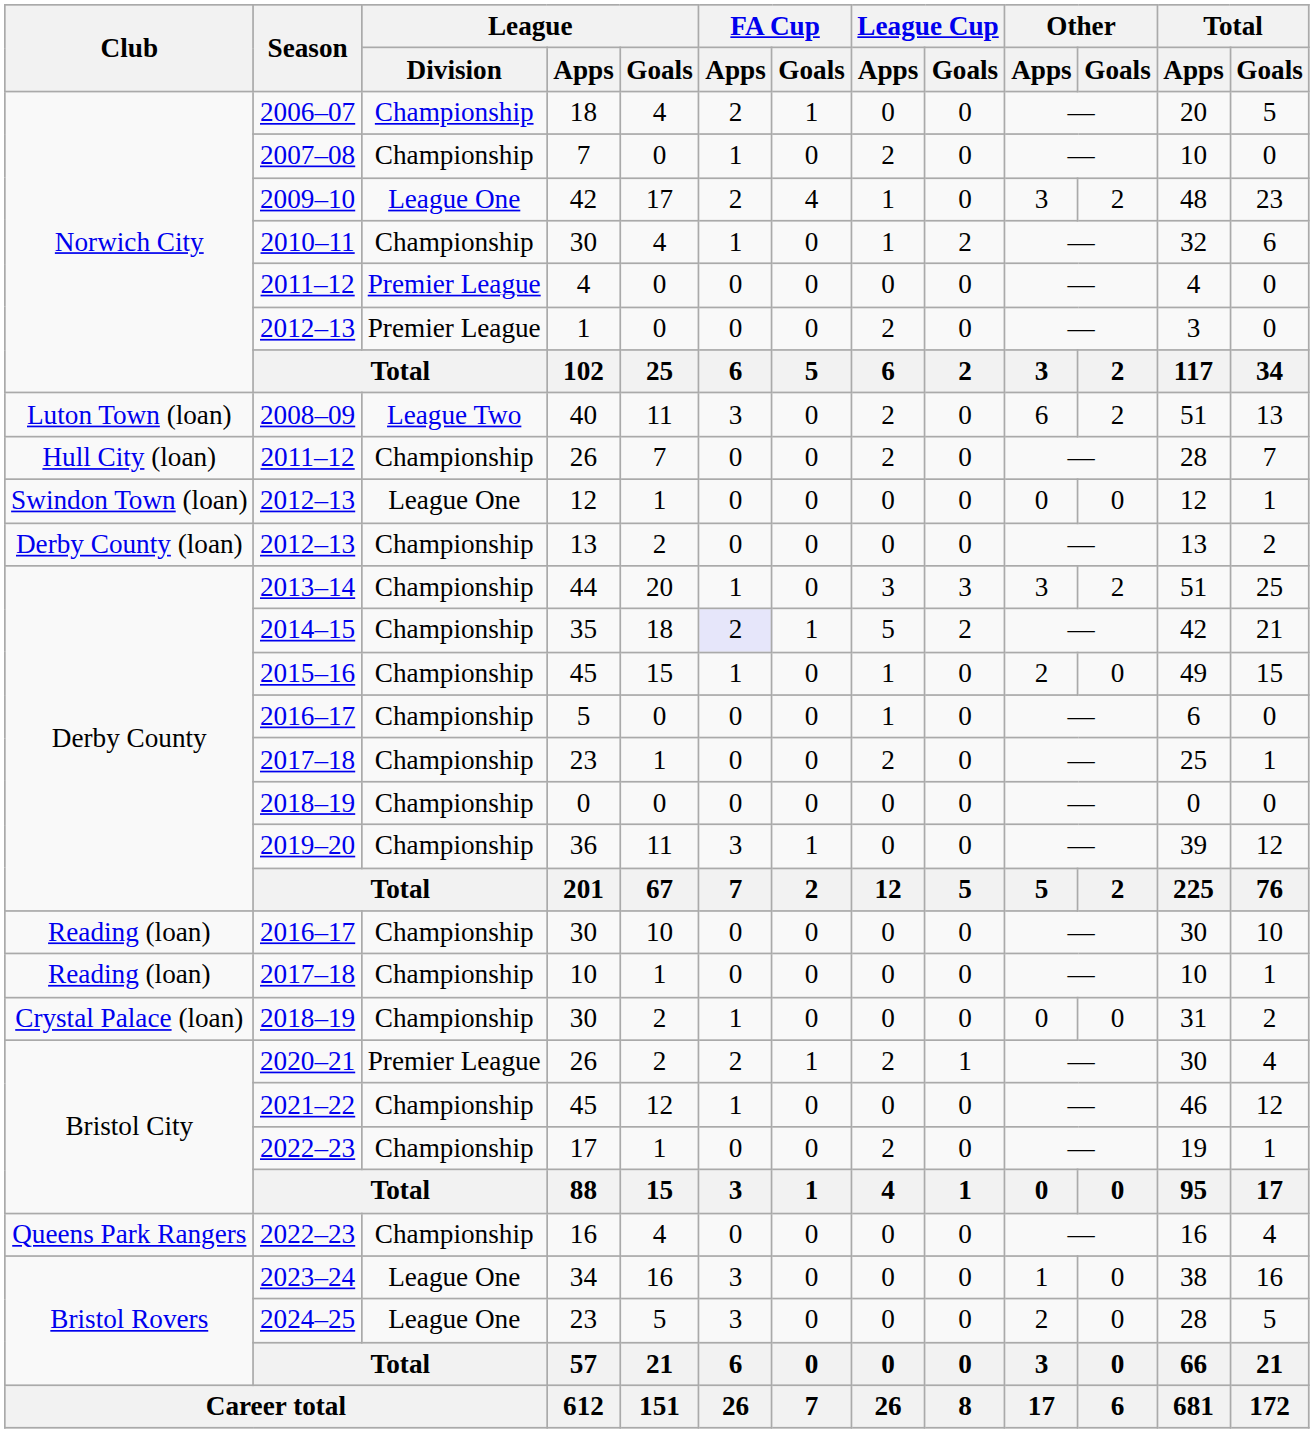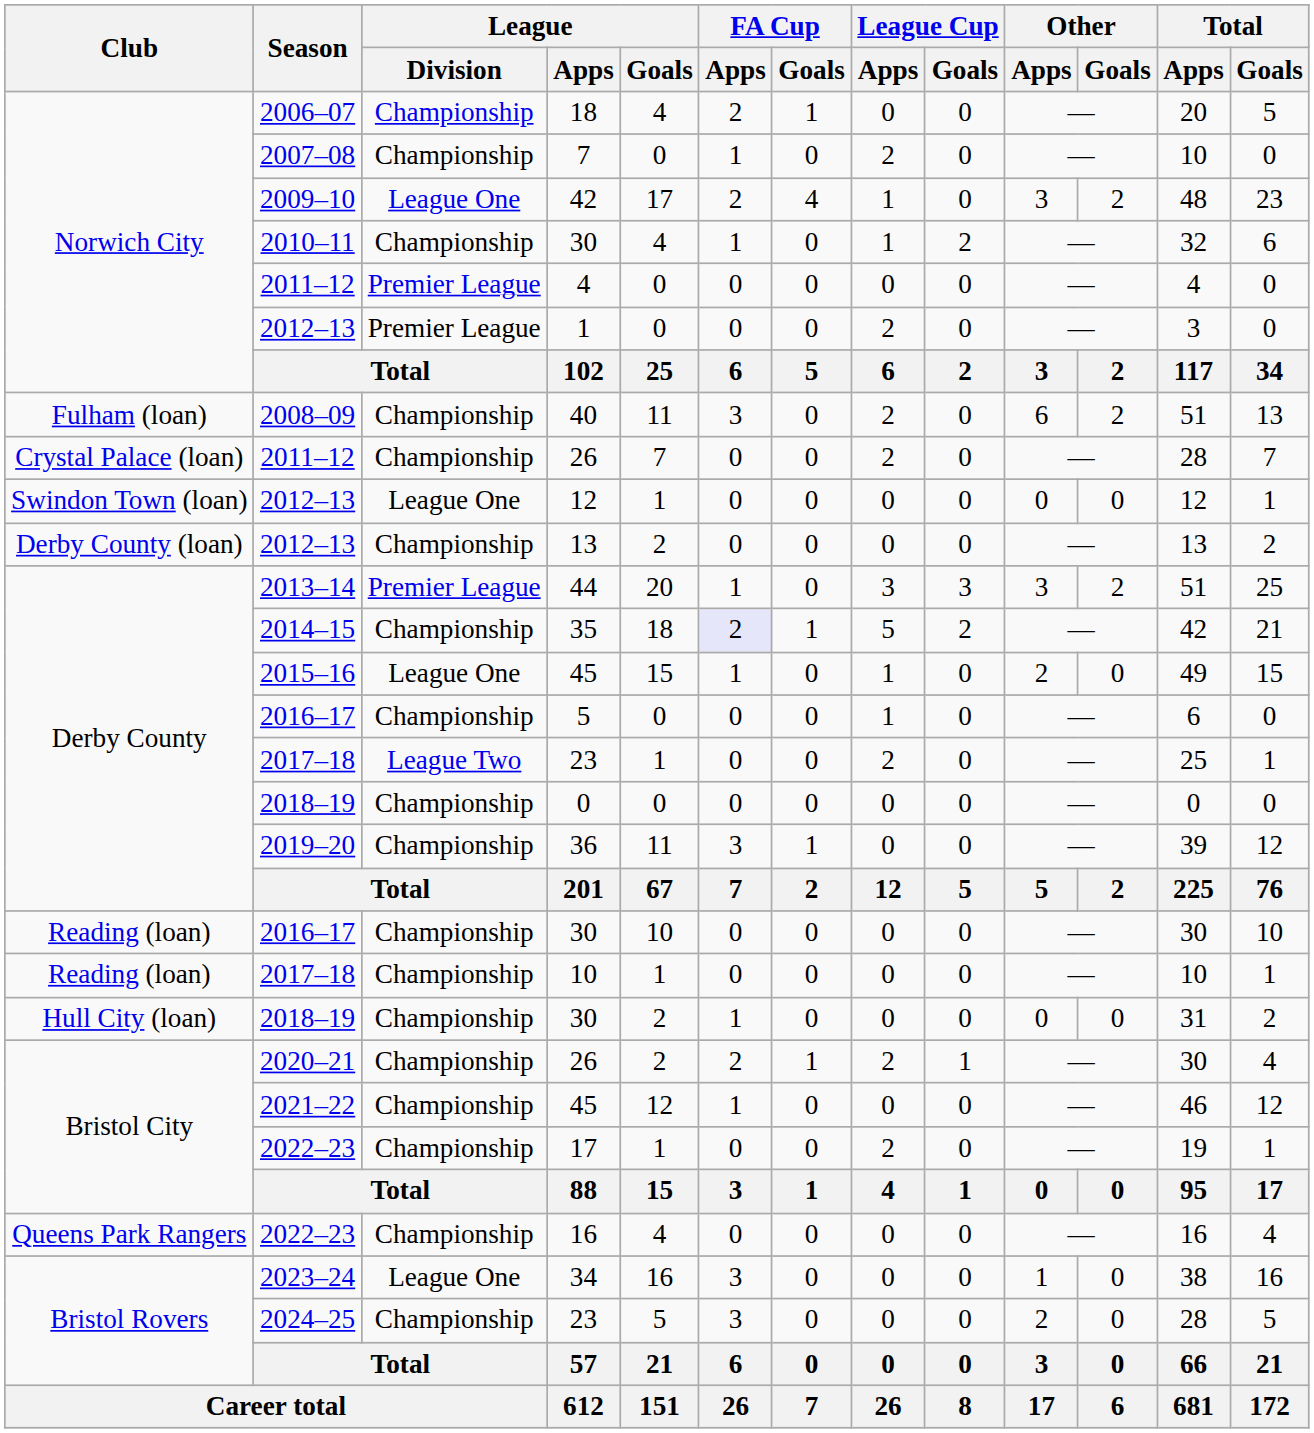40 | Club: Luton Town (loan) -> Fulham (loan)
40 | League / Division: League Two -> Championship
2011–12 / 26 | Club: Hull City (loan) -> Crystal Palace (loan)
44 | League / Division: Championship -> Premier League
2015–16 / 45 | League / Division: Championship -> League One
2017–18 / 23 | League / Division: Championship -> League Two
2018–19 / 30 | Club: Crystal Palace (loan) -> Hull City (loan)
2020–21 / 26 | League / Division: Premier League -> Championship
2024–25 / 23 | League / Division: League One -> Championship
